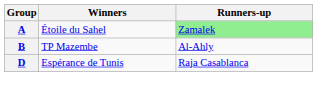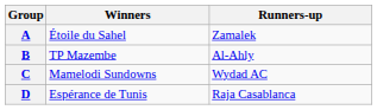A | Runners-up: lightgreen background -> no background
+ row: C | Mamelodi Sundowns | Wydad AC
